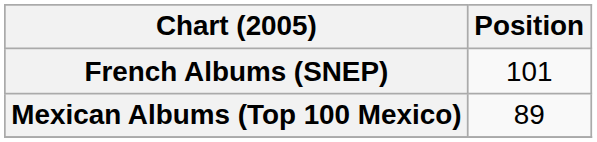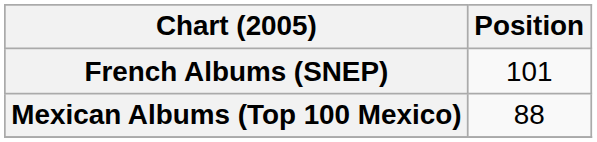Mexican Albums (Top 100 Mexico) | Position: 89 -> 88
